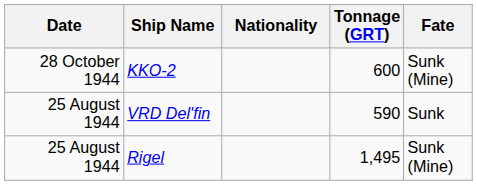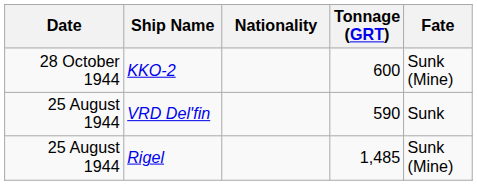Rigel | Tonnage (GRT): 1,495 -> 1,485
